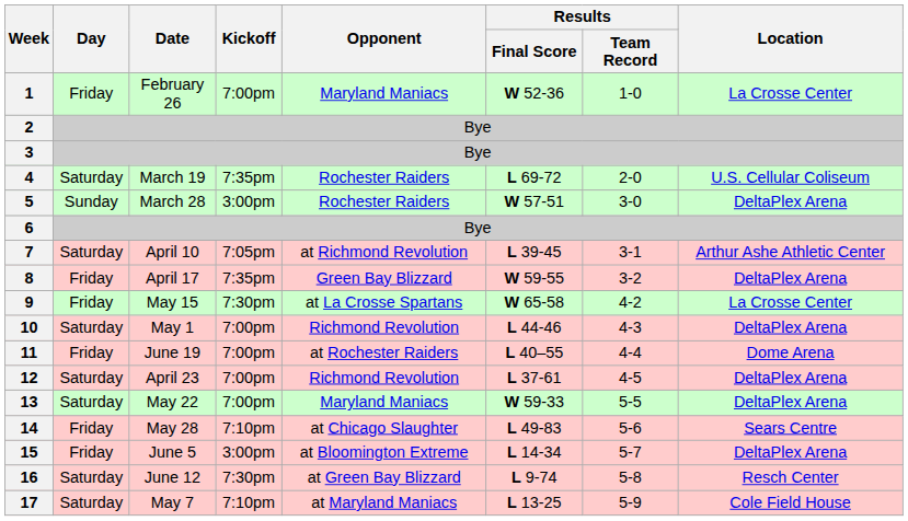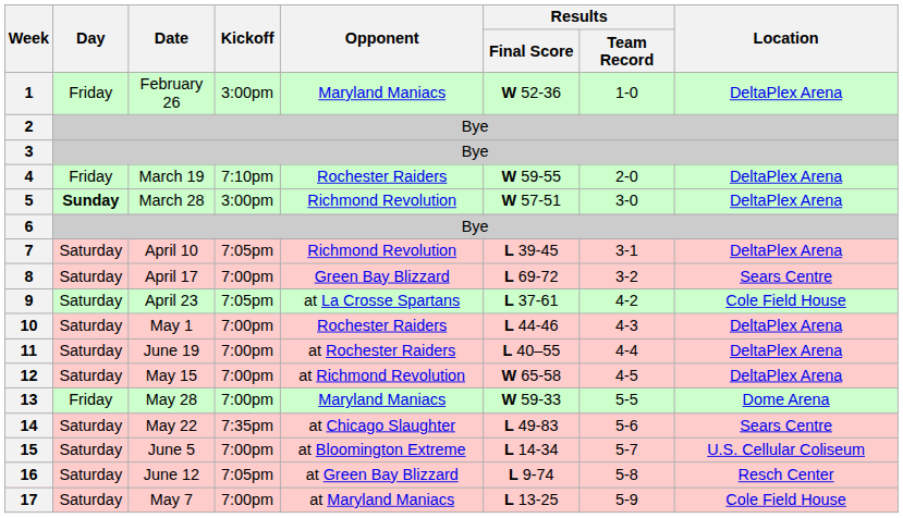1 | Kickoff: 7:00pm -> 3:00pm
1 | Location: La Crosse Center -> DeltaPlex Arena
4 | Day: Saturday -> Friday
4 | Kickoff: 7:35pm -> 7:10pm
4 | Results / Final Score: L 69-72 -> W 59-55
4 | Location: U.S. Cellular Coliseum -> DeltaPlex Arena
5 | Day: normal -> bold
5 | Opponent: Rochester Raiders -> Richmond Revolution
7 | Opponent: at Richmond Revolution -> Richmond Revolution
7 | Location: Arthur Ashe Athletic Center -> DeltaPlex Arena
8 | Day: Friday -> Saturday
8 | Kickoff: 7:35pm -> 7:00pm
8 | Results / Final Score: W 59-55 -> L 69-72
8 | Location: DeltaPlex Arena -> Sears Centre
9 | Day: Friday -> Saturday
9 | Date: May 15 -> April 23
9 | Kickoff: 7:30pm -> 7:05pm
9 | Results / Final Score: W 65-58 -> L 37-61
9 | Location: La Crosse Center -> Cole Field House
10 | Opponent: Richmond Revolution -> Rochester Raiders
11 | Day: Friday -> Saturday
11 | Location: Dome Arena -> DeltaPlex Arena
12 | Date: April 23 -> May 15
12 | Opponent: Richmond Revolution -> at Richmond Revolution
12 | Results / Final Score: L 37-61 -> W 65-58
13 | Day: Saturday -> Friday
13 | Date: May 22 -> May 28
13 | Location: DeltaPlex Arena -> Dome Arena
14 | Day: Friday -> Saturday
14 | Date: May 28 -> May 22
14 | Kickoff: 7:10pm -> 7:35pm
15 | Day: Friday -> Saturday
15 | Kickoff: 3:00pm -> 7:00pm
15 | Location: DeltaPlex Arena -> U.S. Cellular Coliseum
16 | Kickoff: 7:30pm -> 7:05pm
17 | Kickoff: 7:10pm -> 7:00pm
